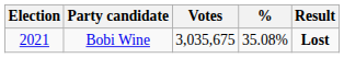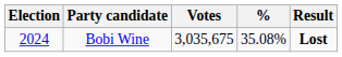Bobi Wine | Election: 2021 -> 2024
